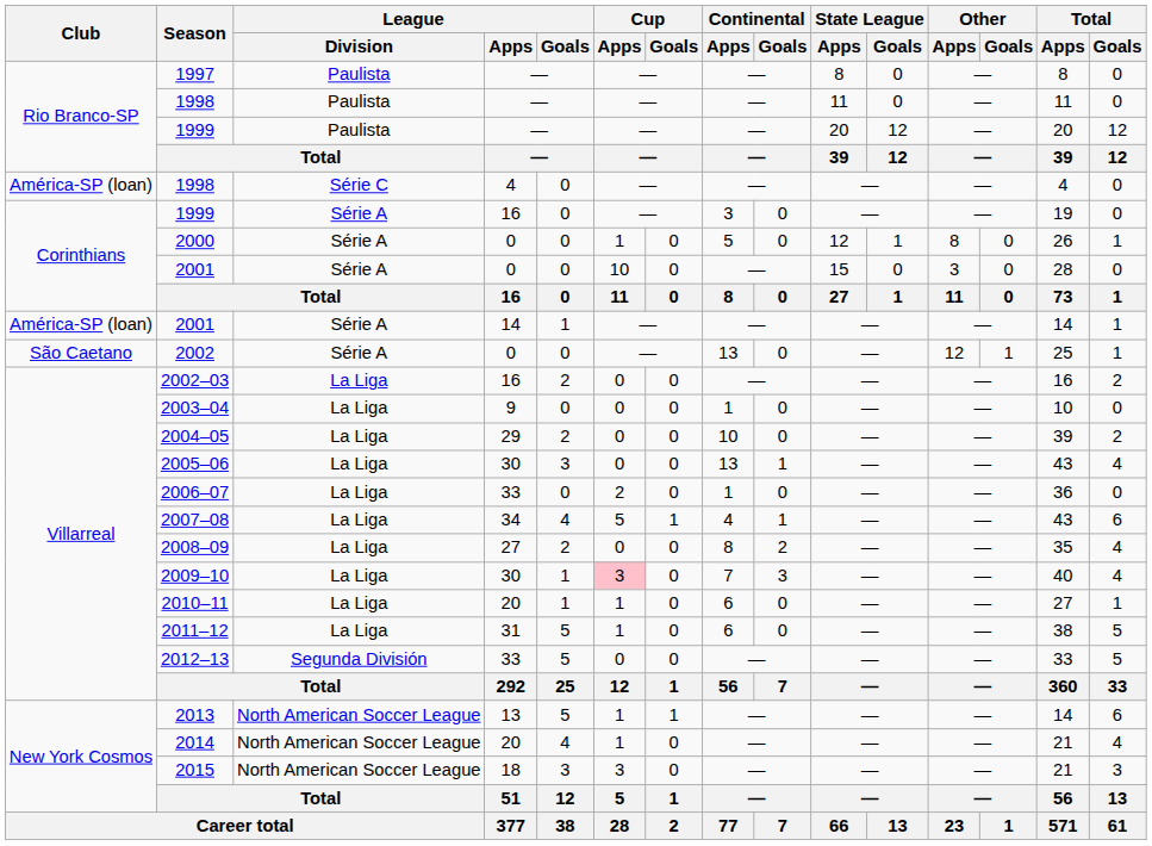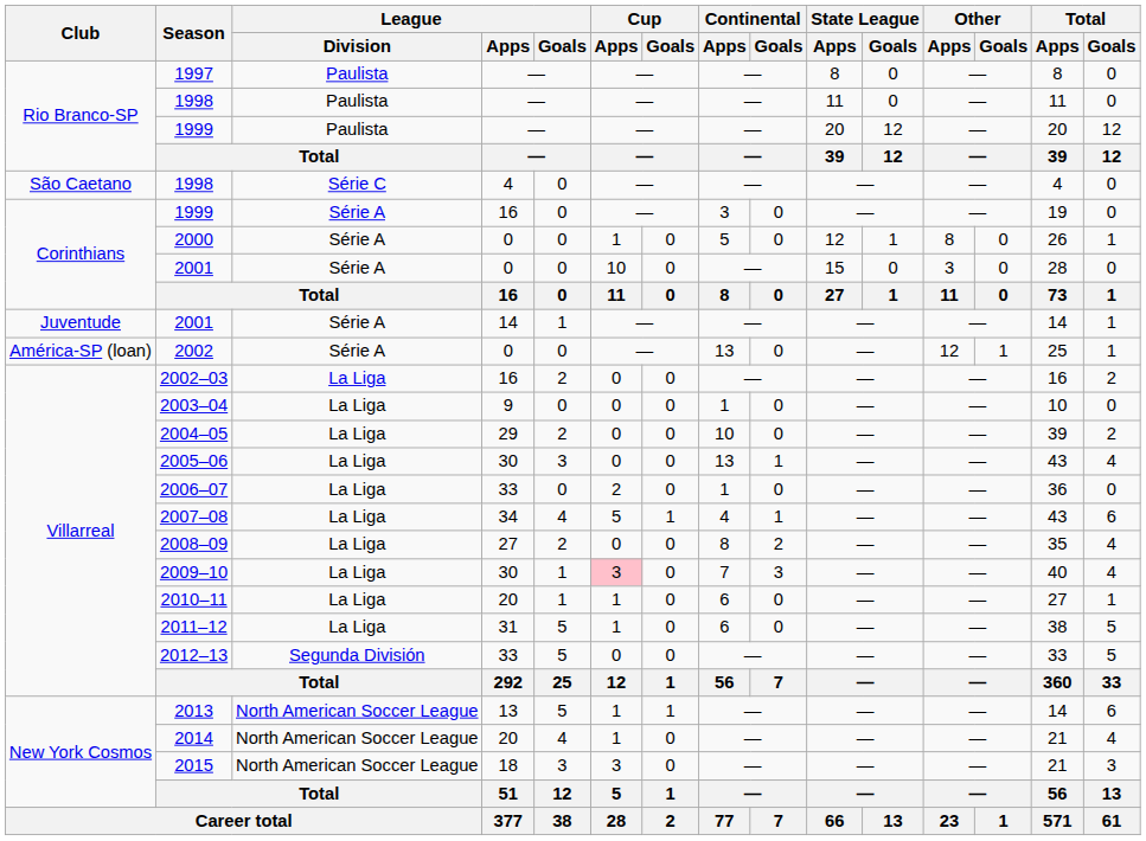1998 / 4 | Club: América-SP (loan) -> São Caetano
2001 / 14 | Club: América-SP (loan) -> Juventude
2002 | Club: São Caetano -> América-SP (loan)
